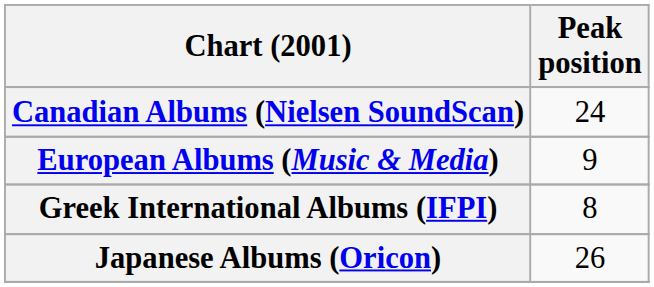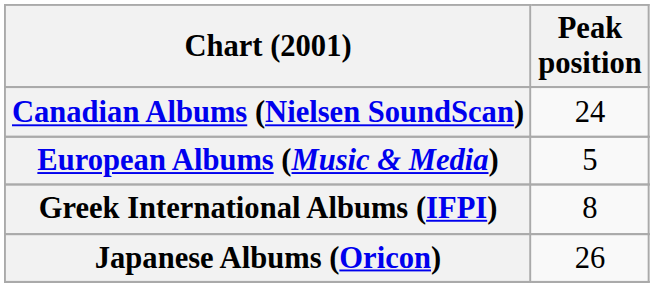European Albums (Music & Media) | Peak position: 9 -> 5
